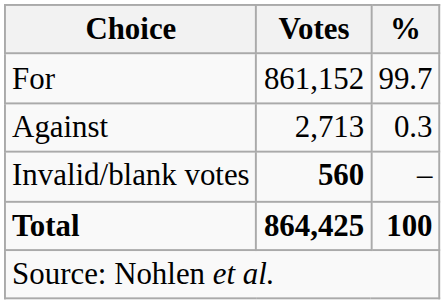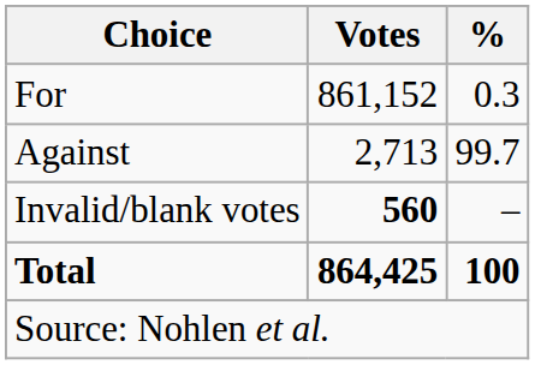For | %: 99.7 -> 0.3
Against | %: 0.3 -> 99.7
